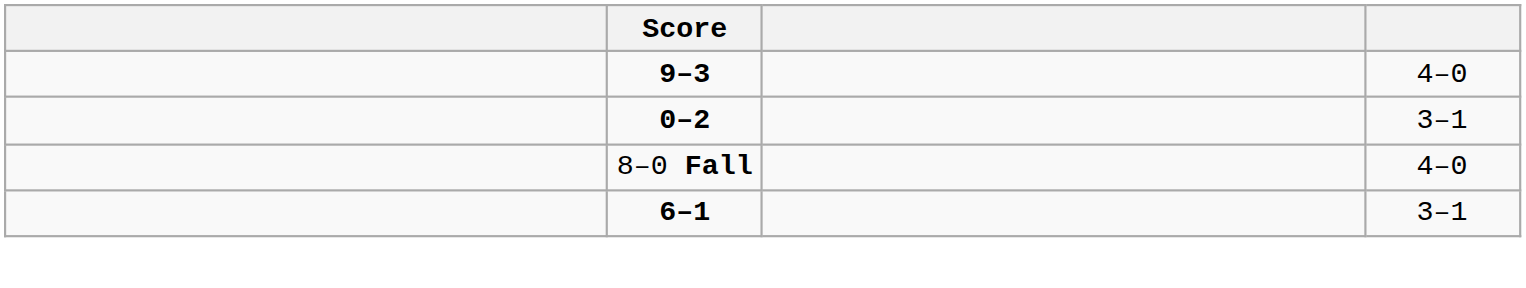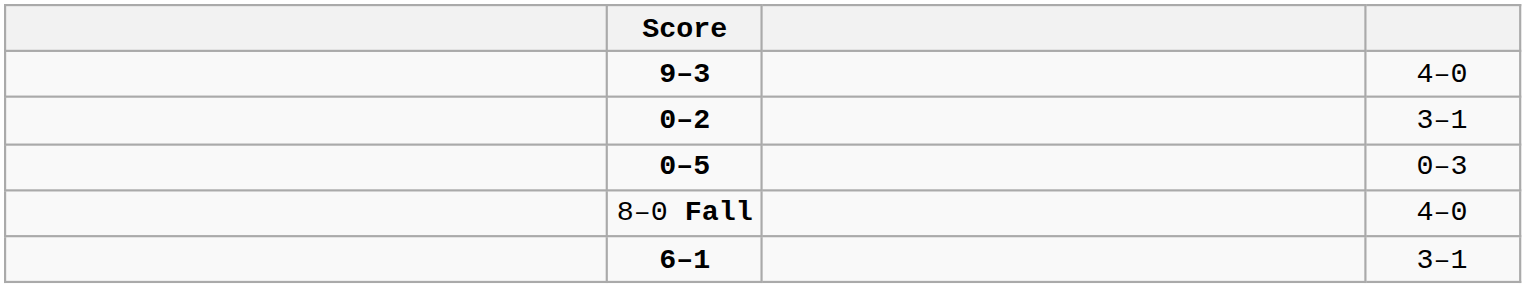+ row: 0–5 | 0–3
